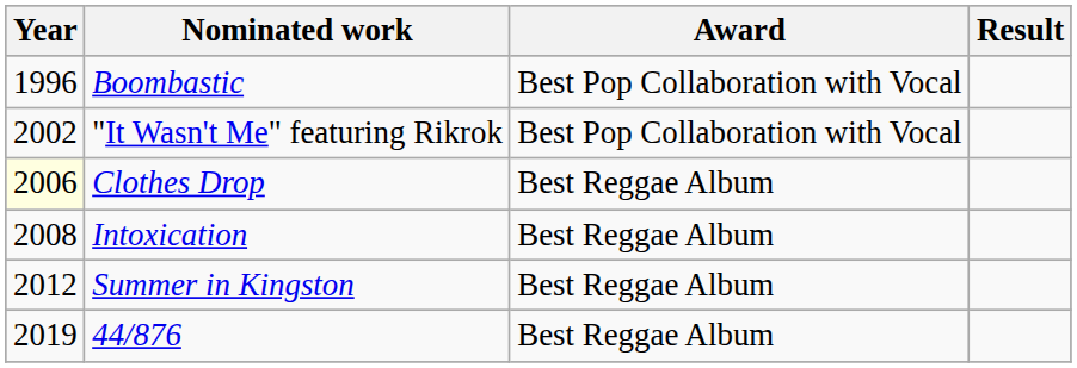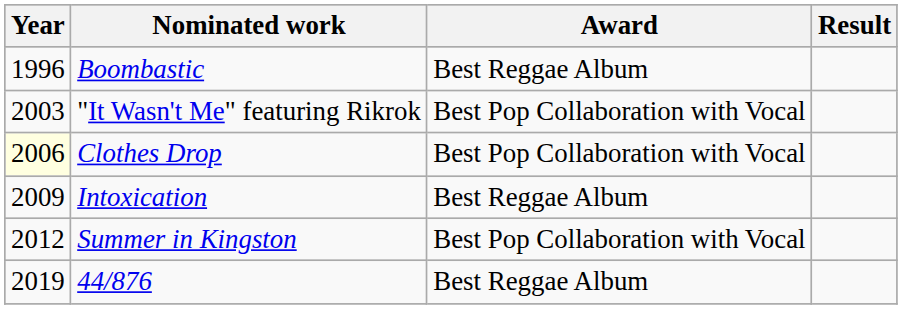Boombastic | Award: Best Pop Collaboration with Vocal -> Best Reggae Album
"It Wasn't Me" featuring Rikrok | Year: 2002 -> 2003
Clothes Drop | Award: Best Reggae Album -> Best Pop Collaboration with Vocal
Intoxication | Year: 2008 -> 2009
Summer in Kingston | Award: Best Reggae Album -> Best Pop Collaboration with Vocal
